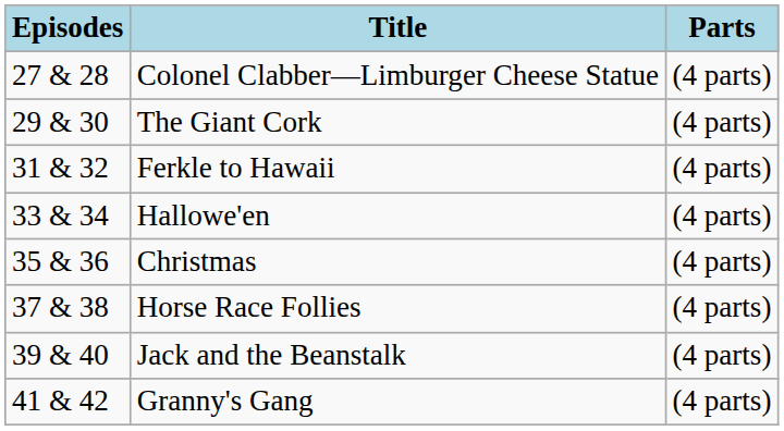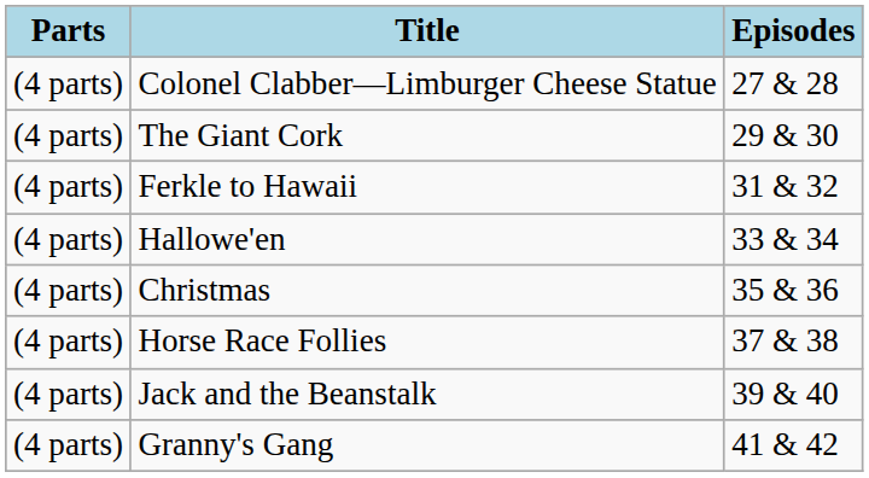columns swapped: Episodes <-> Parts
